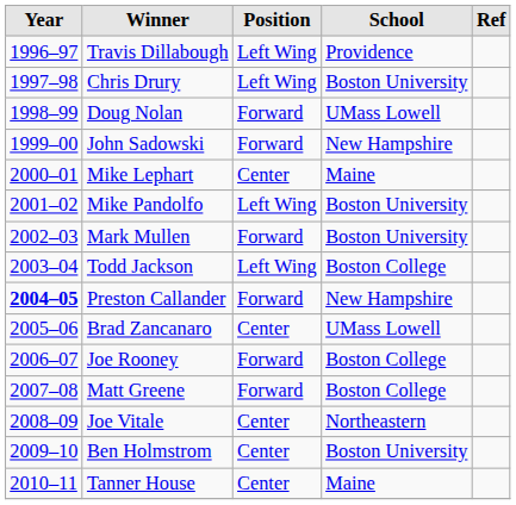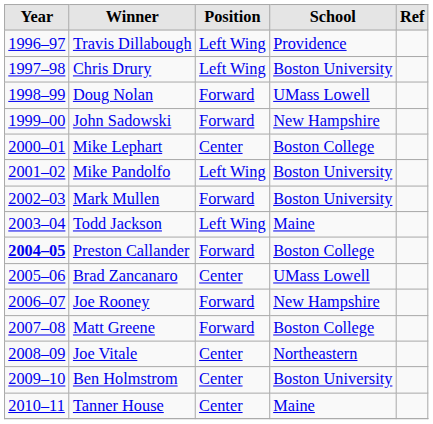Mike Lephart | School: Maine -> Boston College
Todd Jackson | School: Boston College -> Maine
Preston Callander | School: New Hampshire -> Boston College
Joe Rooney | School: Boston College -> New Hampshire
